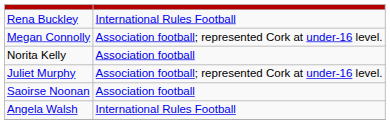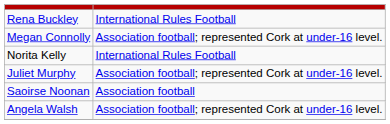Norita Kelly | column 2: Association football -> International Rules Football
Angela Walsh | column 2: International Rules Football -> Association football; represented Cork at under-16 level.
